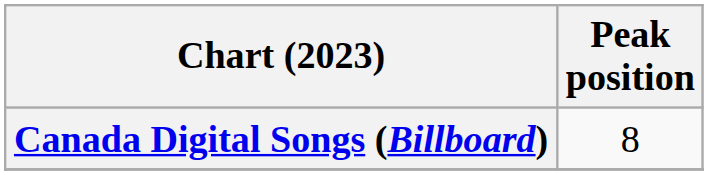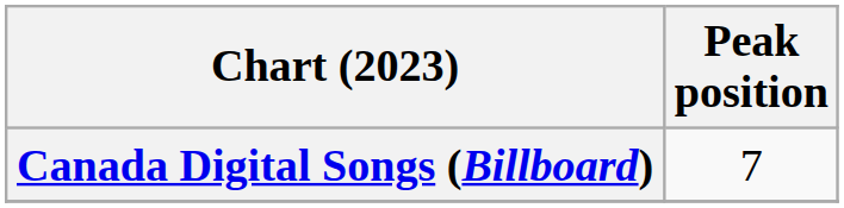Canada Digital Songs (Billboard) | Peak position: 8 -> 7
